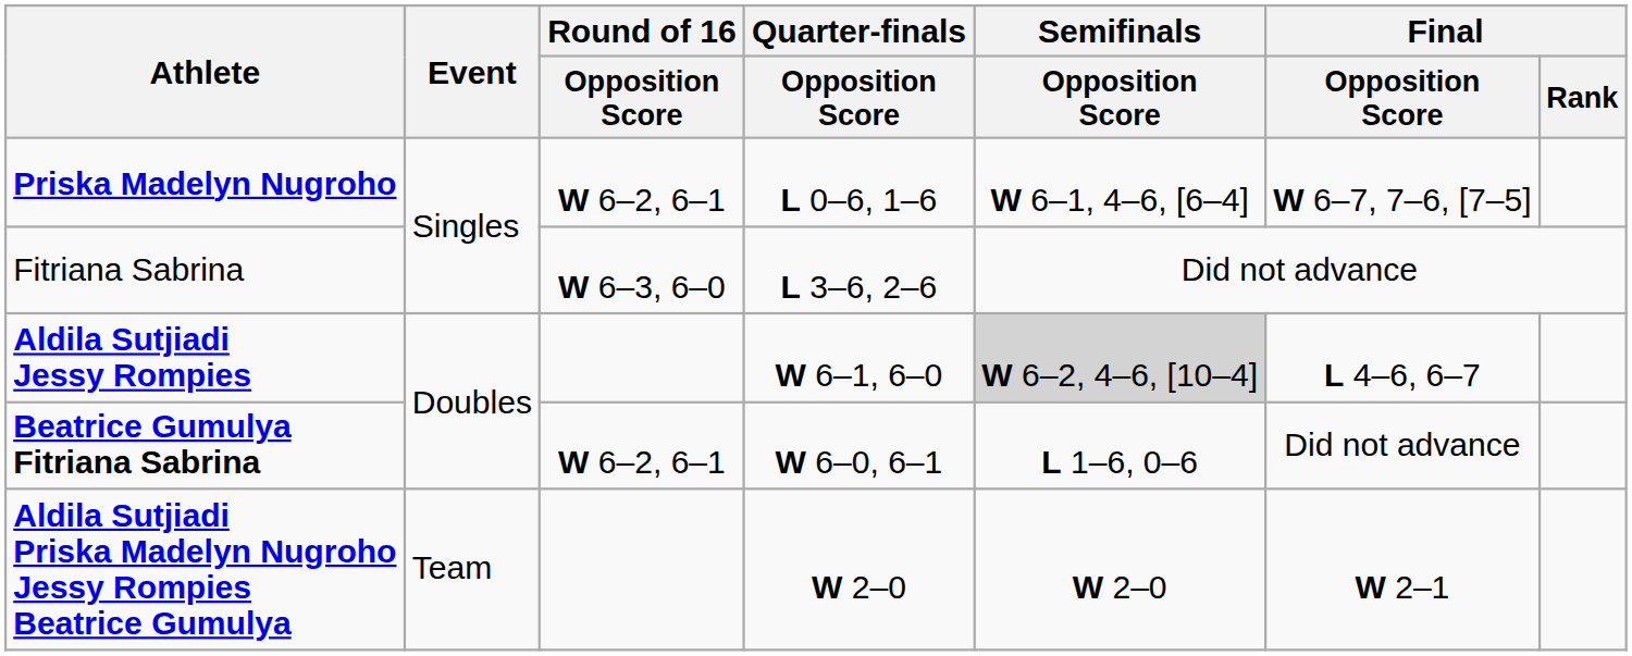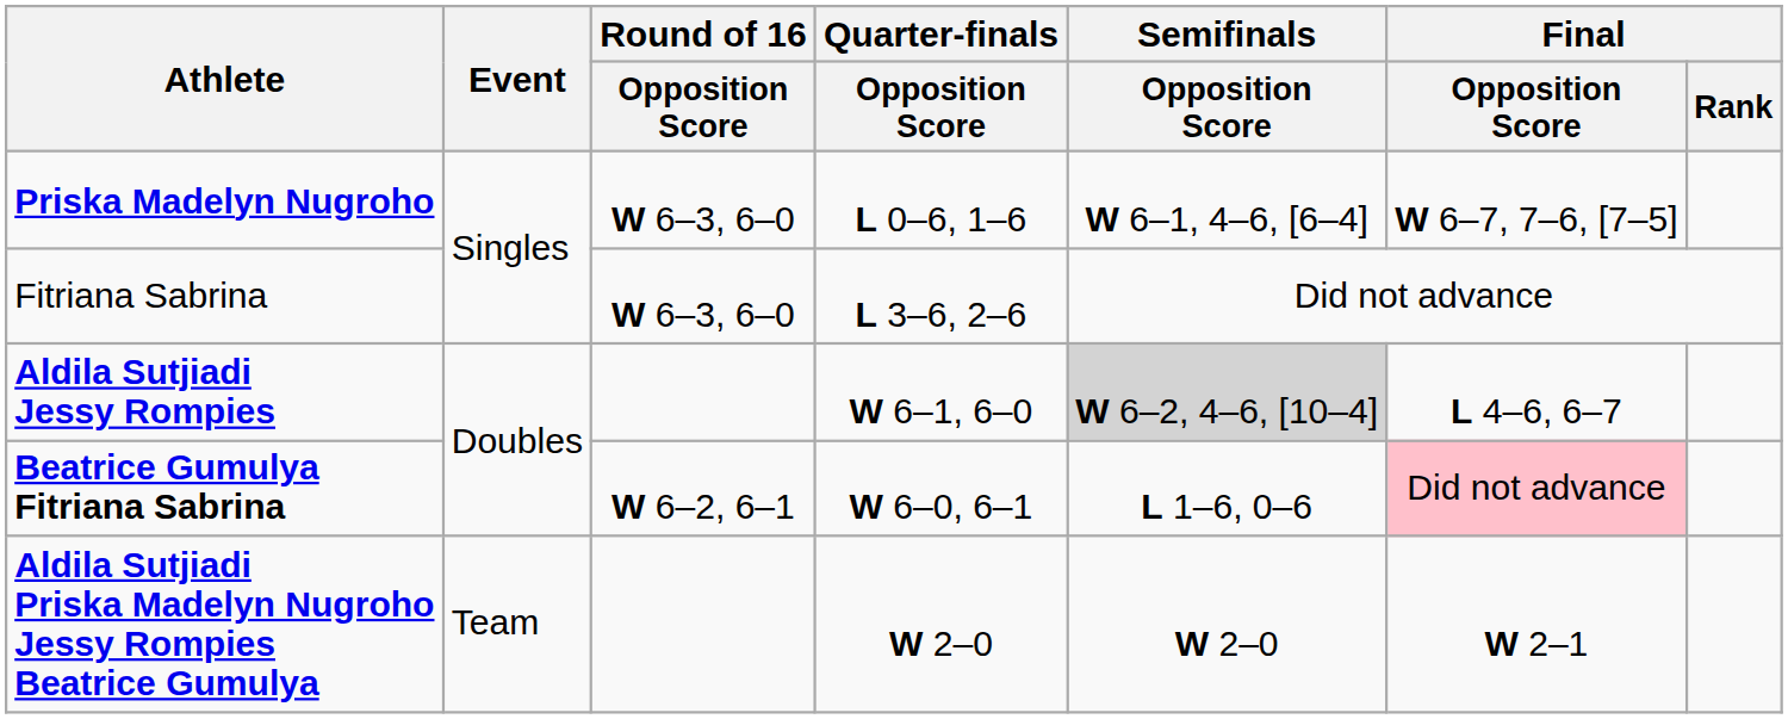Priska Madelyn Nugroho | Round of 16 / Opposition Score: W 6–2, 6–1 -> W 6–3, 6–0
Beatrice Gumulya Fitriana Sabrina | Final / Opposition Score: no background -> pink background
